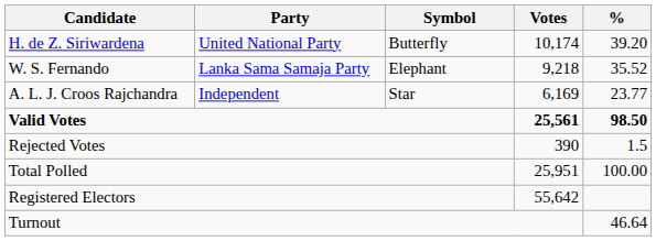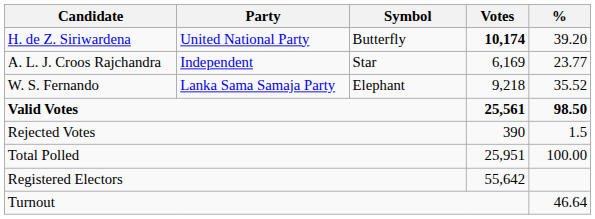H. de Z. Siriwardena | Votes: normal -> bold
rows swapped: W. S. Fernando <-> A. L. J. Croos Rajchandra
